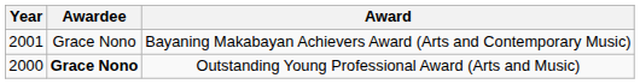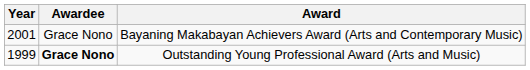Outstanding Young Professional Award (Arts and Music) | Year: 2000 -> 1999
